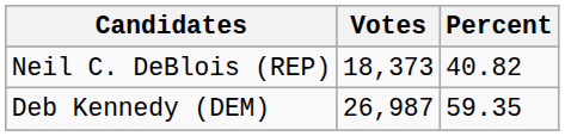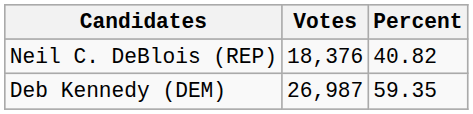Neil C. DeBlois (REP) | Votes: 18,373 -> 18,376
